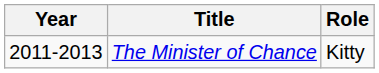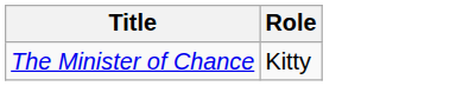- column: Year | 2011-2013
